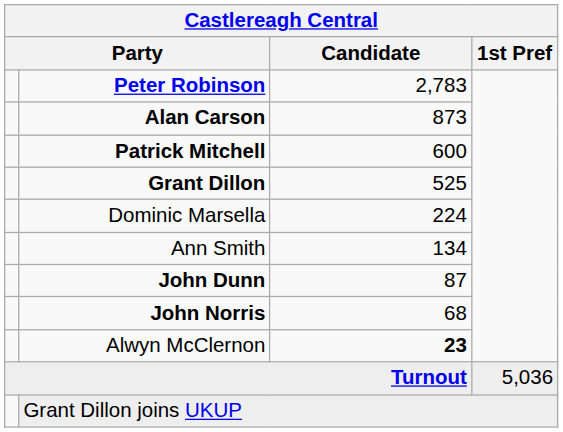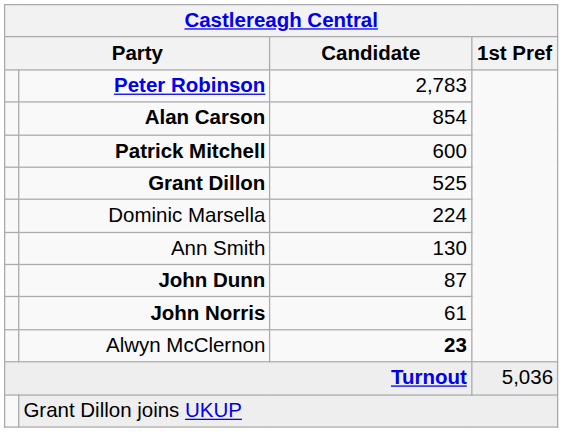Alan Carson | Candidate: 873 -> 854
Ann Smith | Candidate: 134 -> 130
John Norris | Candidate: 68 -> 61
